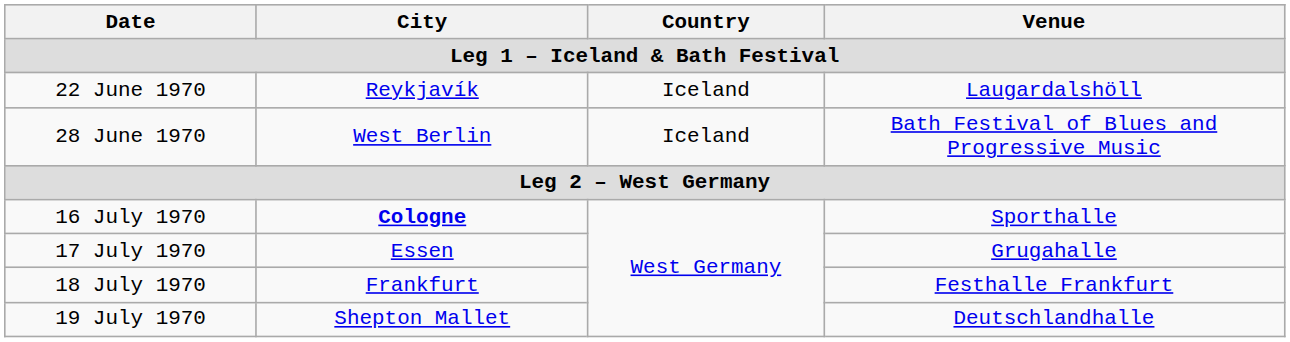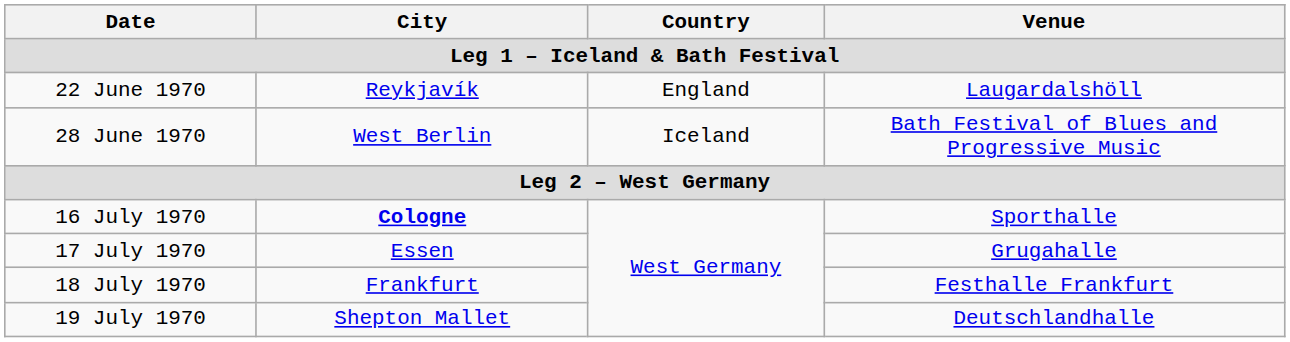22 June 1970 | Country: Iceland -> England
